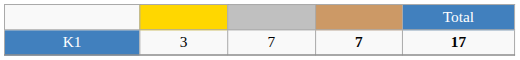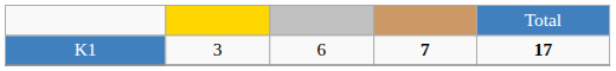K1 | column 3: 7 -> 6
